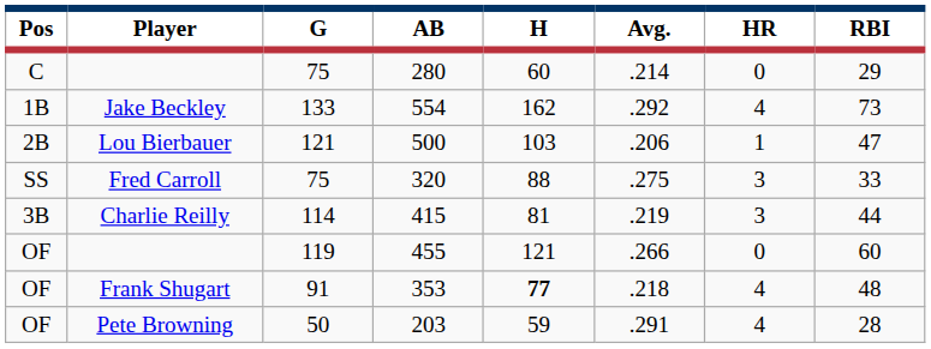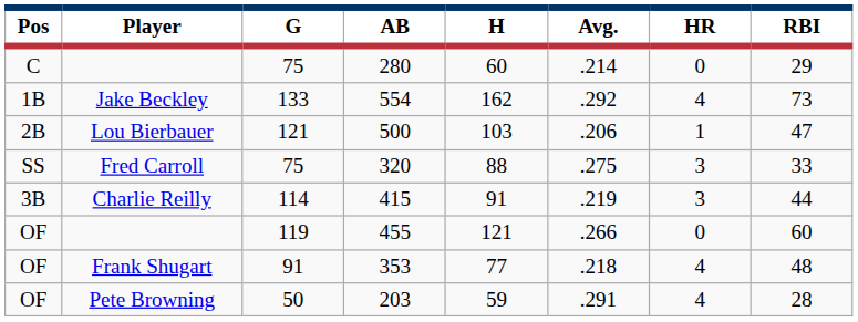415 | H: 81 -> 91
353 | H: bold -> normal
